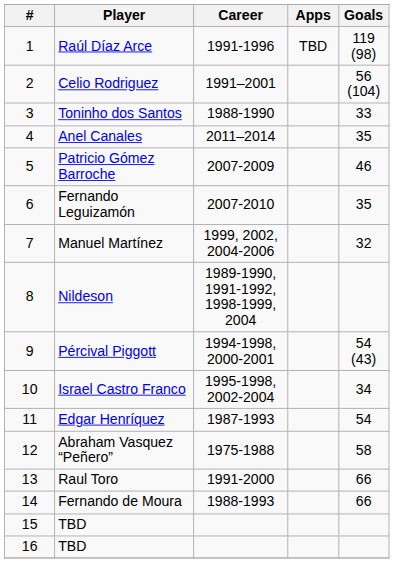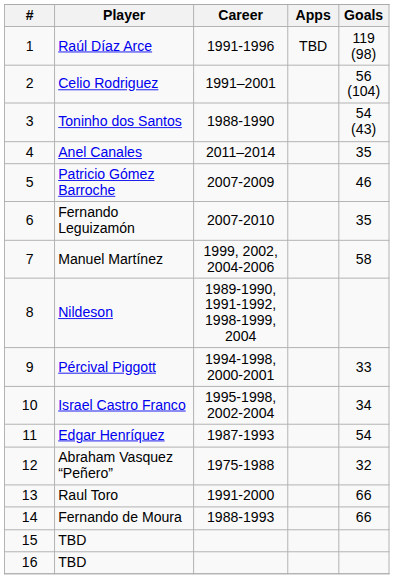Toninho dos Santos | Goals: 33 -> 54 (43)
Manuel Martínez | Goals: 32 -> 58
Pércival Piggott | Goals: 54 (43) -> 33
Abraham Vasquez “Peñero” | Goals: 58 -> 32
